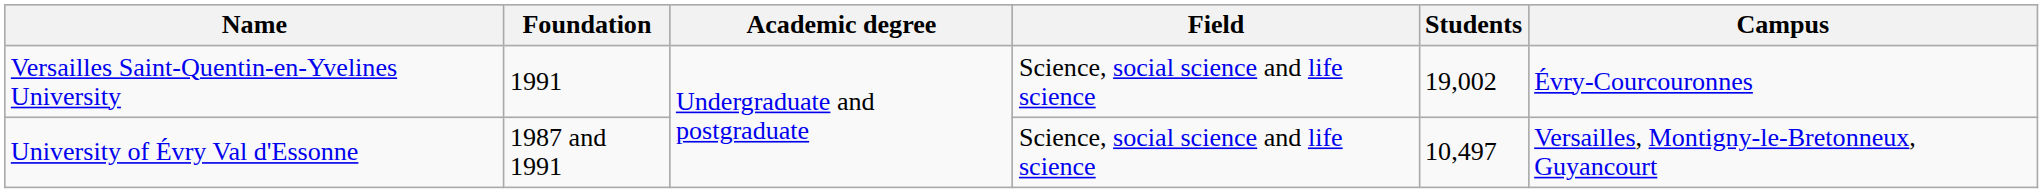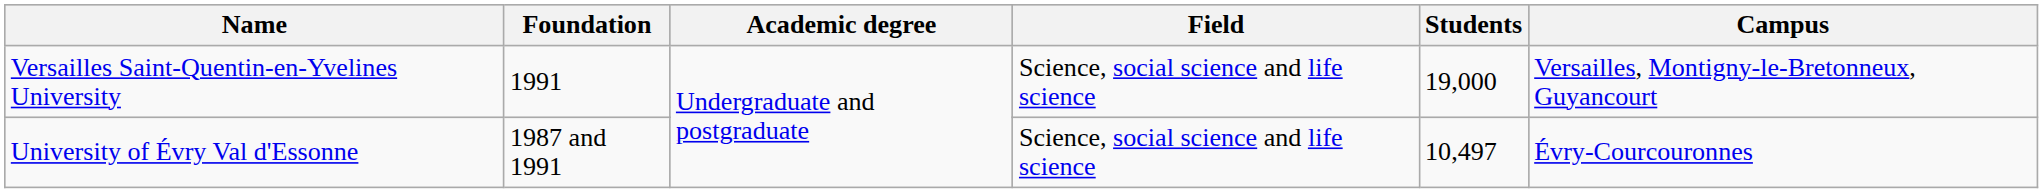Versailles Saint-Quentin-en-Yvelines University | Students: 19,002 -> 19,000
Versailles Saint-Quentin-en-Yvelines University | Campus: Évry-Courcouronnes -> Versailles, Montigny-le-Bretonneux, Guyancourt
University of Évry Val d'Essonne | Campus: Versailles, Montigny-le-Bretonneux, Guyancourt -> Évry-Courcouronnes
